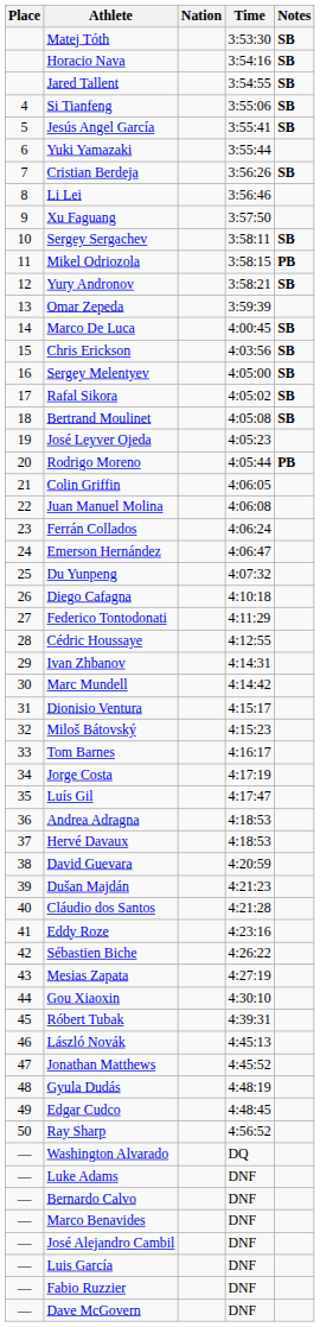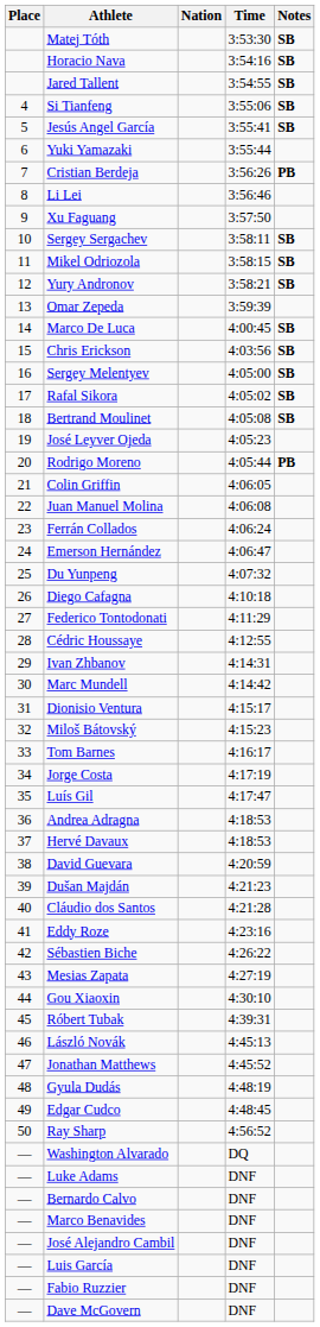Cristian Berdeja | Notes: SB -> PB
Mikel Odriozola | Notes: PB -> SB
